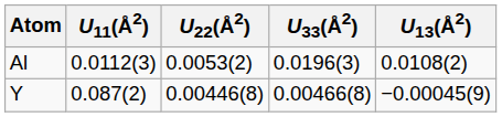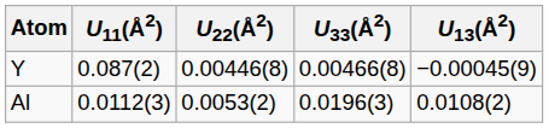rows swapped: Y <-> Al
